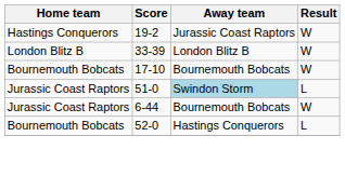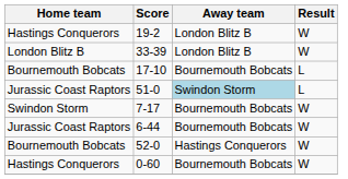19-2 | Away team: Jurassic Coast Raptors -> London Blitz B
17-10 | Result: W -> L
+ row: Swindon Storm | 7-17 | Bournemouth Bobcats | W
52-0 | Result: L -> W
+ row: Hastings Conquerors | 0-60 | Bournemouth Bobcats | W
